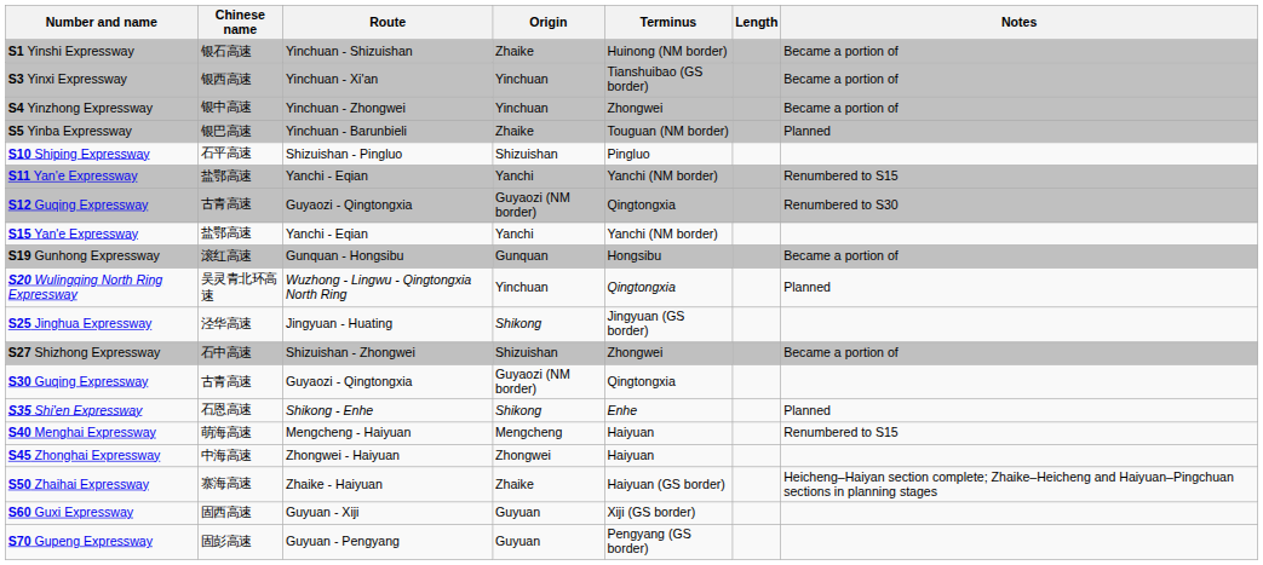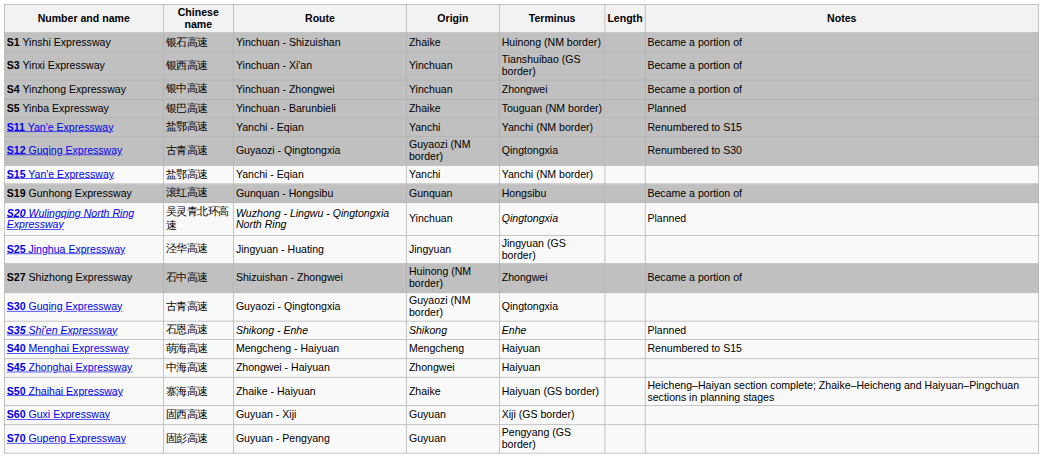- row: S10 Shiping Expressway | 石平高速 | Shizuishan - Pingluo | Shizuishan | Pingluo
S25 Jinghua Expressway | Origin: Shikong -> Jingyuan
S27 Shizhong Expressway | Origin: Shizuishan -> Huinong (NM border)
